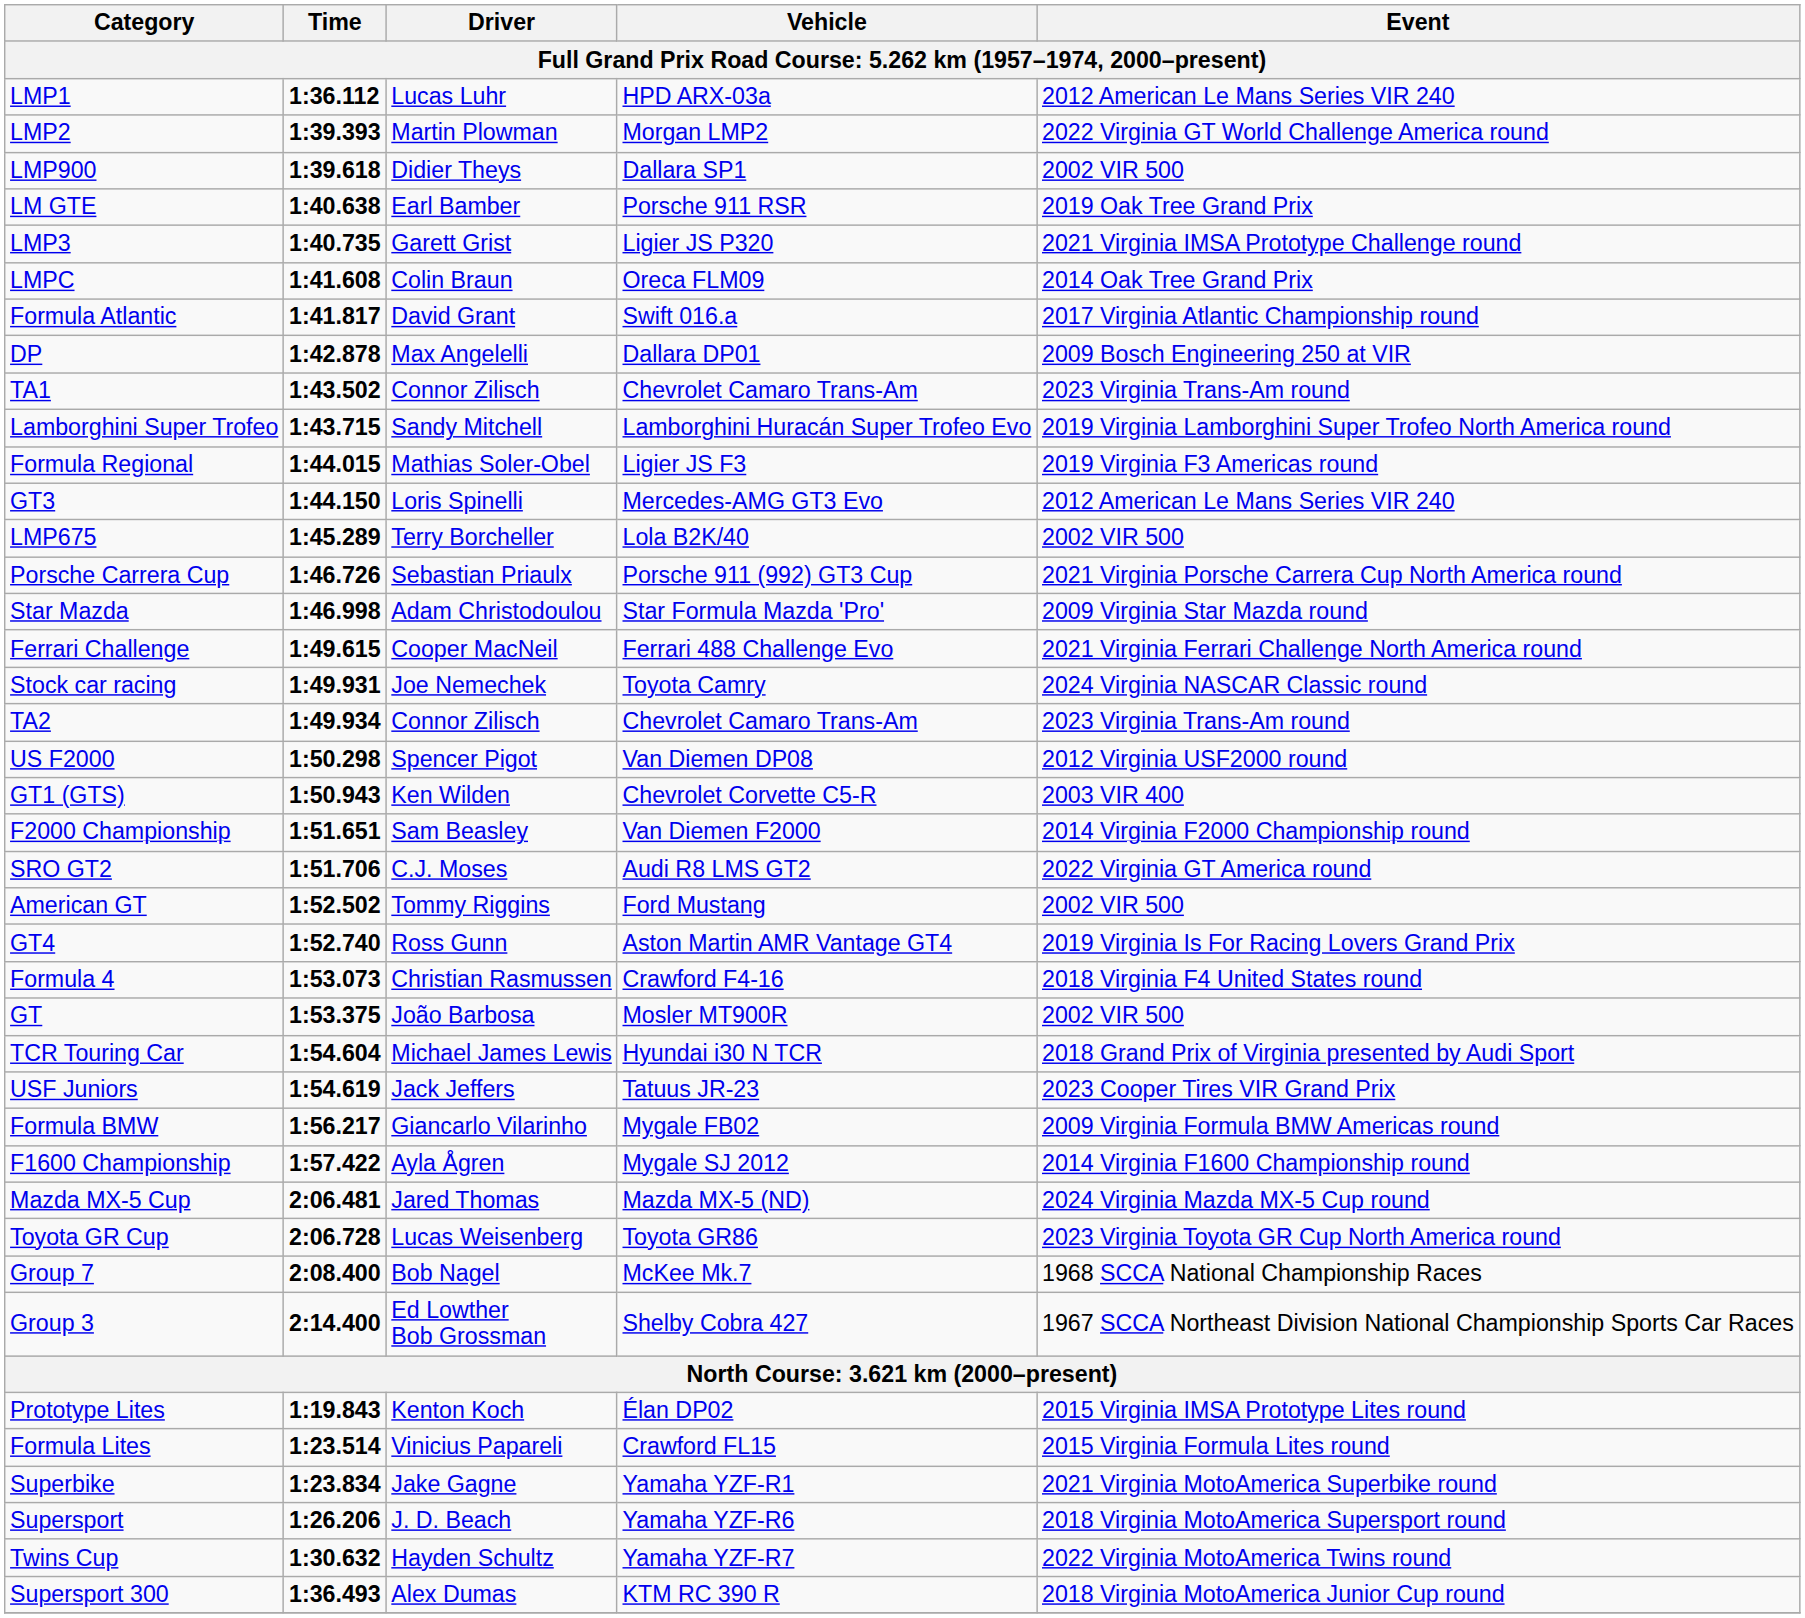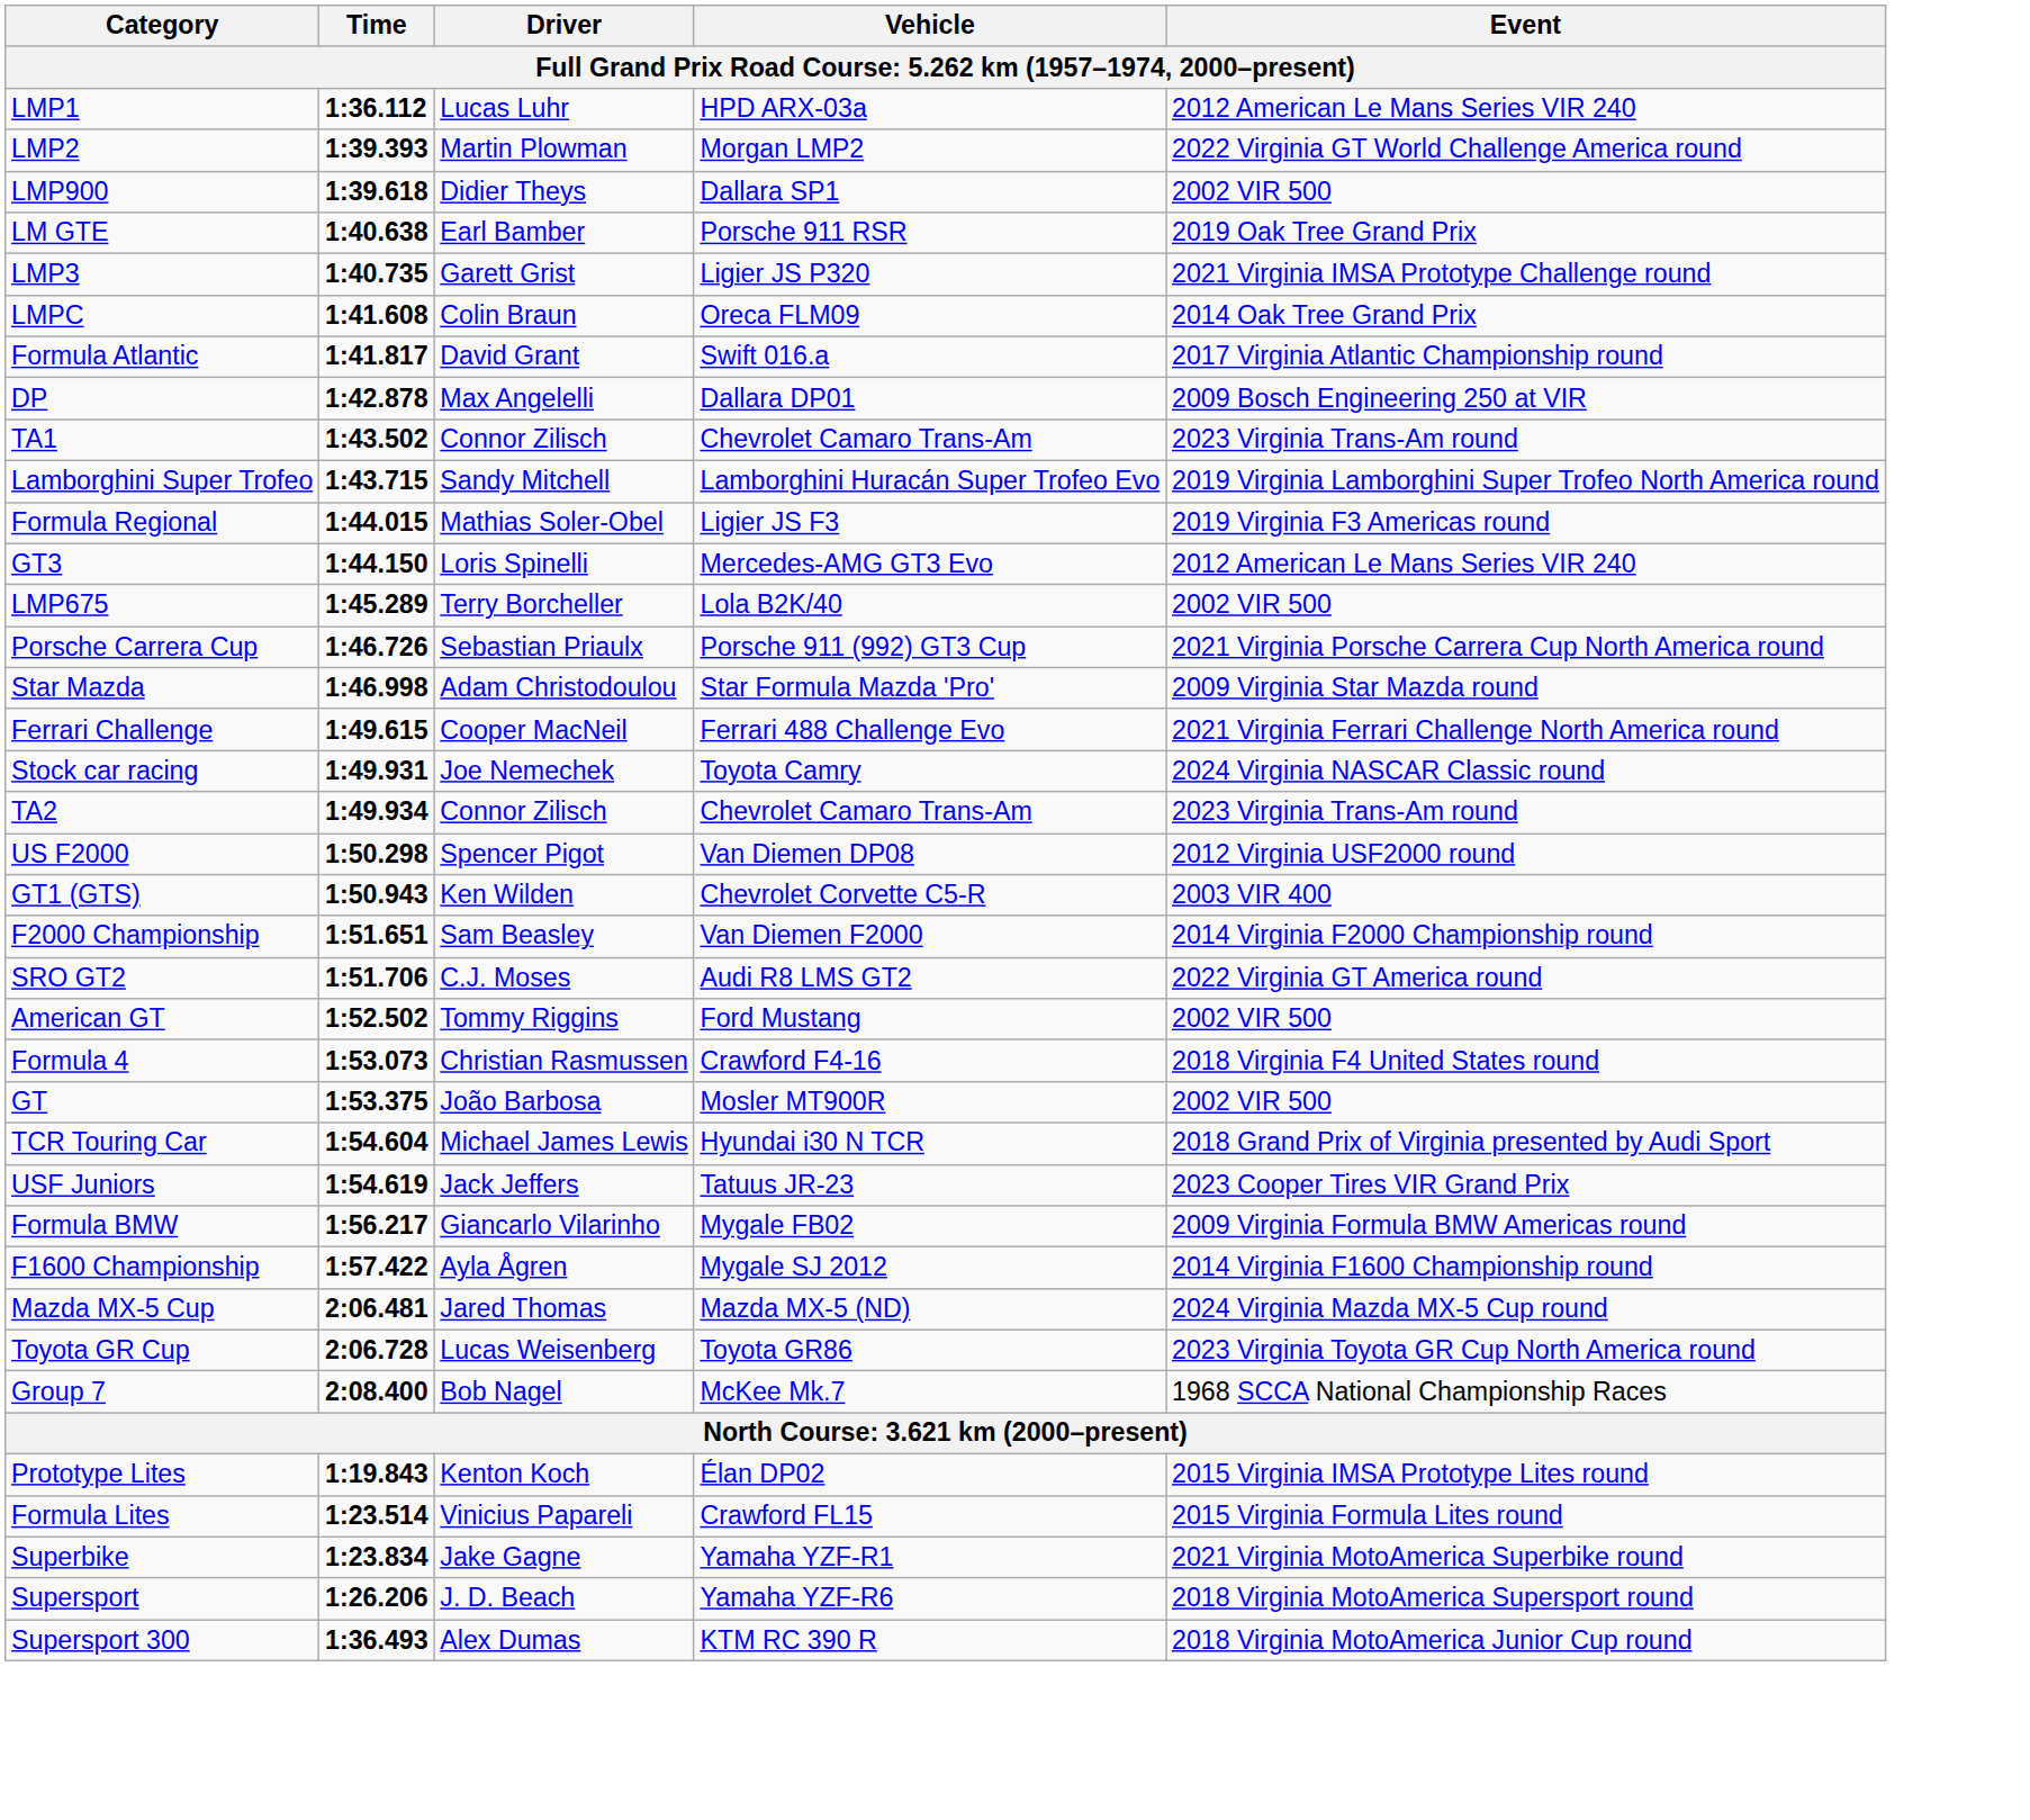- row: GT4 | 1:52.740 | Ross Gunn | Aston Martin AMR Vantage GT4 | 2019 Virginia Is For Racing Lovers Grand Prix
- row: Group 3 | 2:14.400 | Ed Lowther Bob Grossman | Shelby Cobra 427 | 1967 SCCA Northeast Division National Championship Sports Car Races
- row: Twins Cup | 1:30.632 | Hayden Schultz | Yamaha YZF-R7 | 2022 Virginia MotoAmerica Twins round
